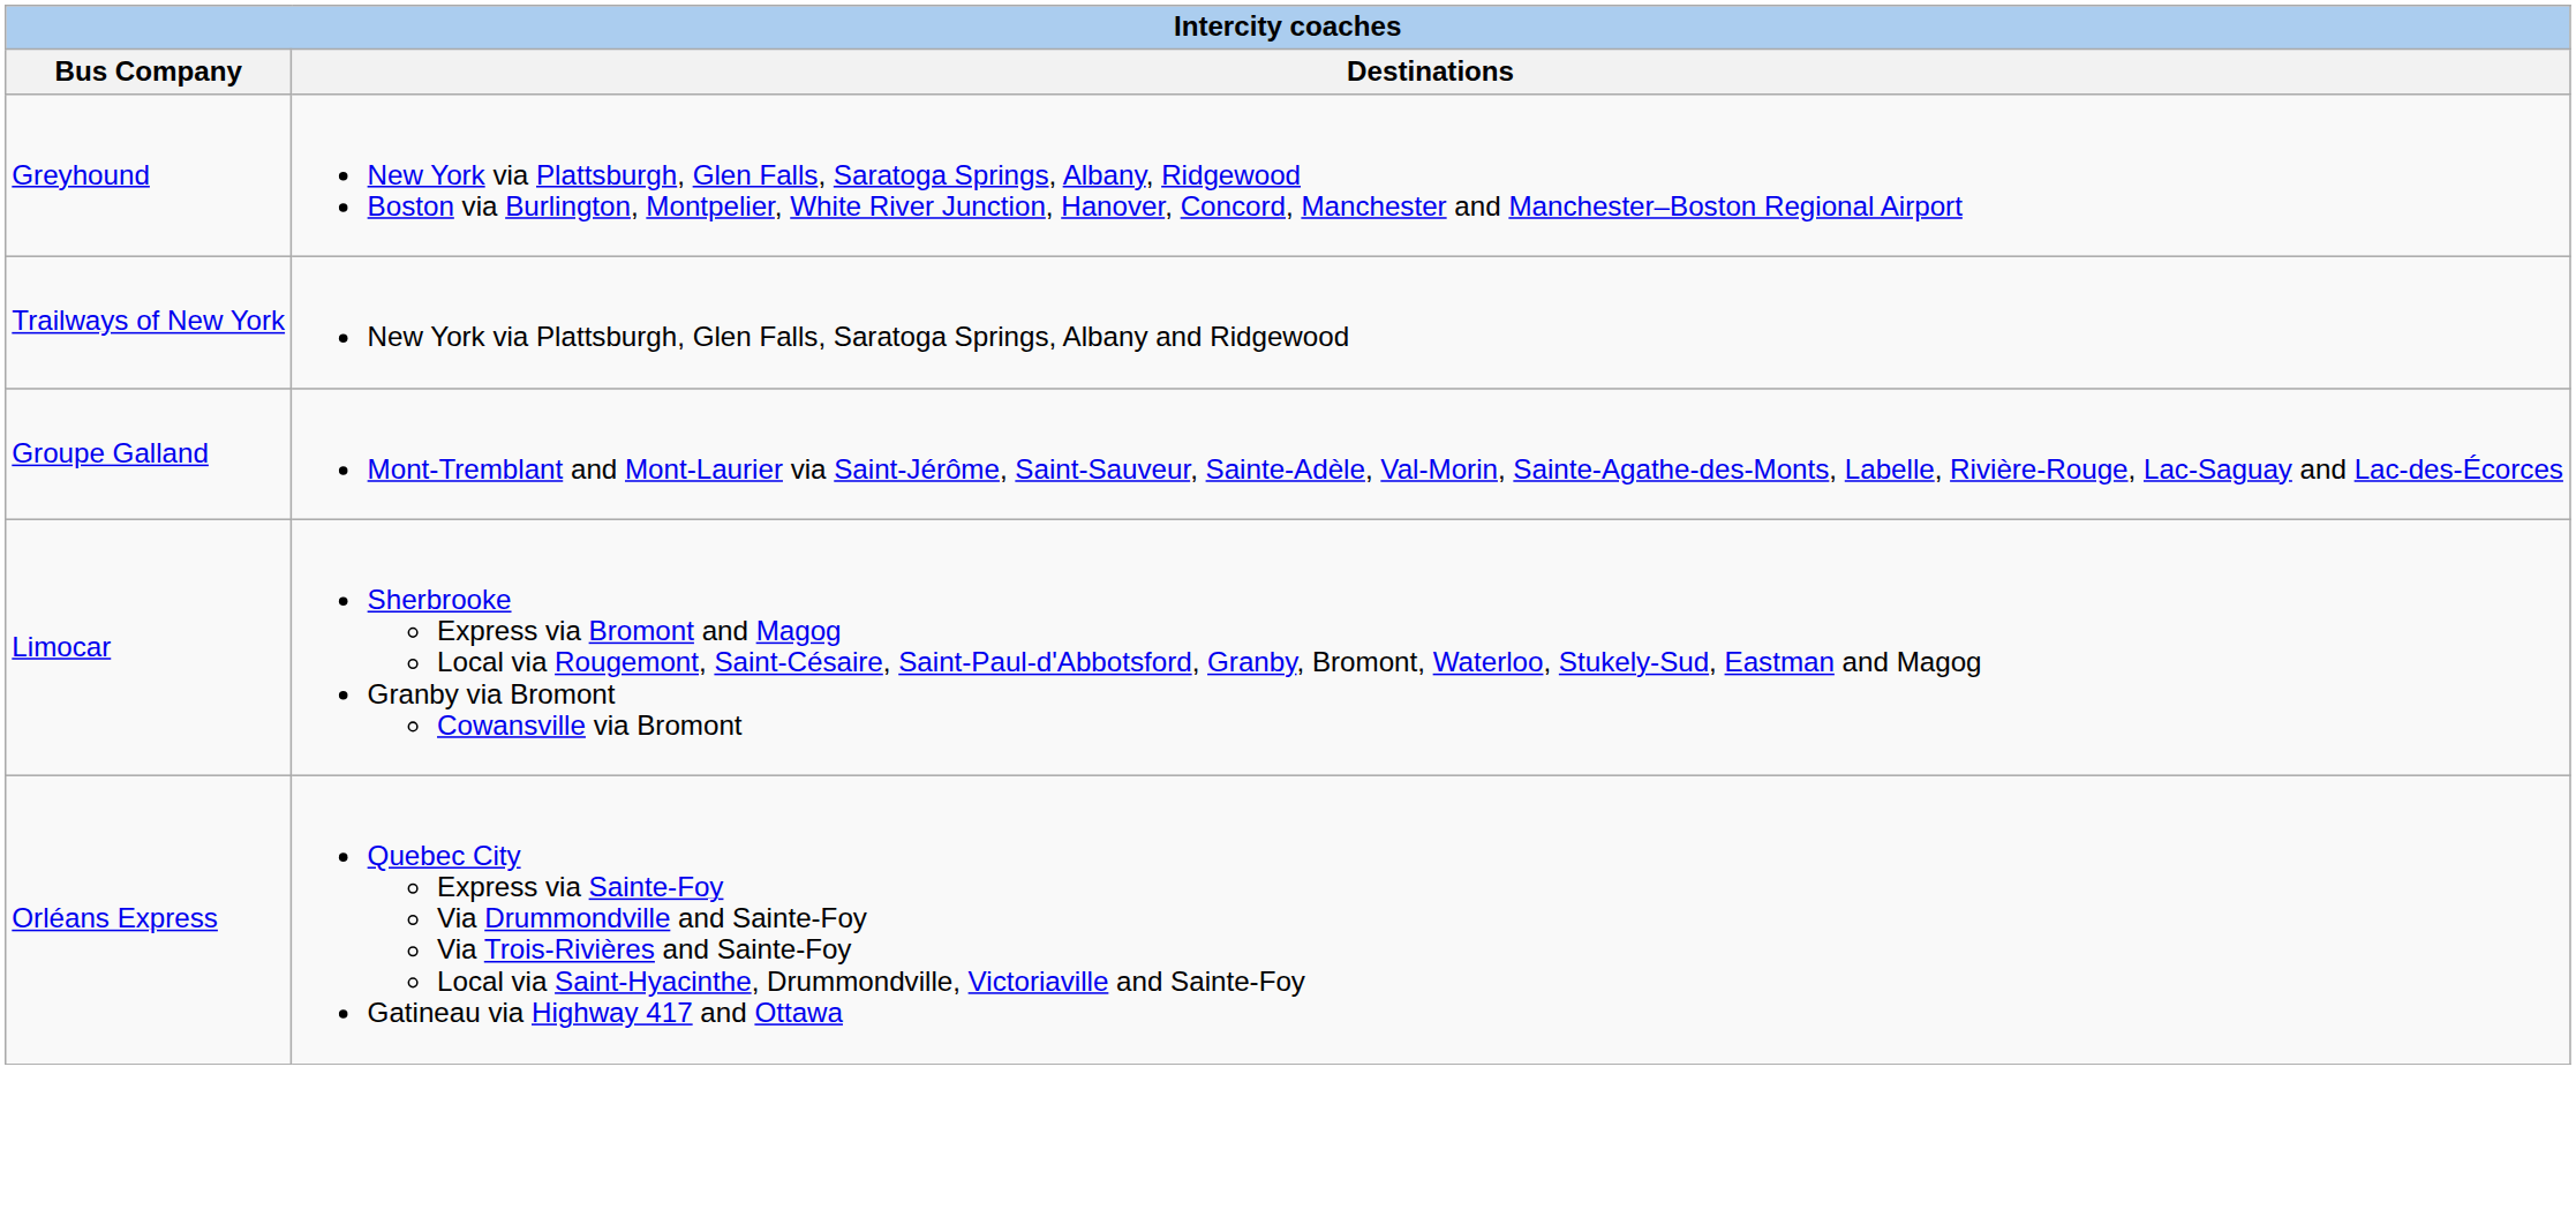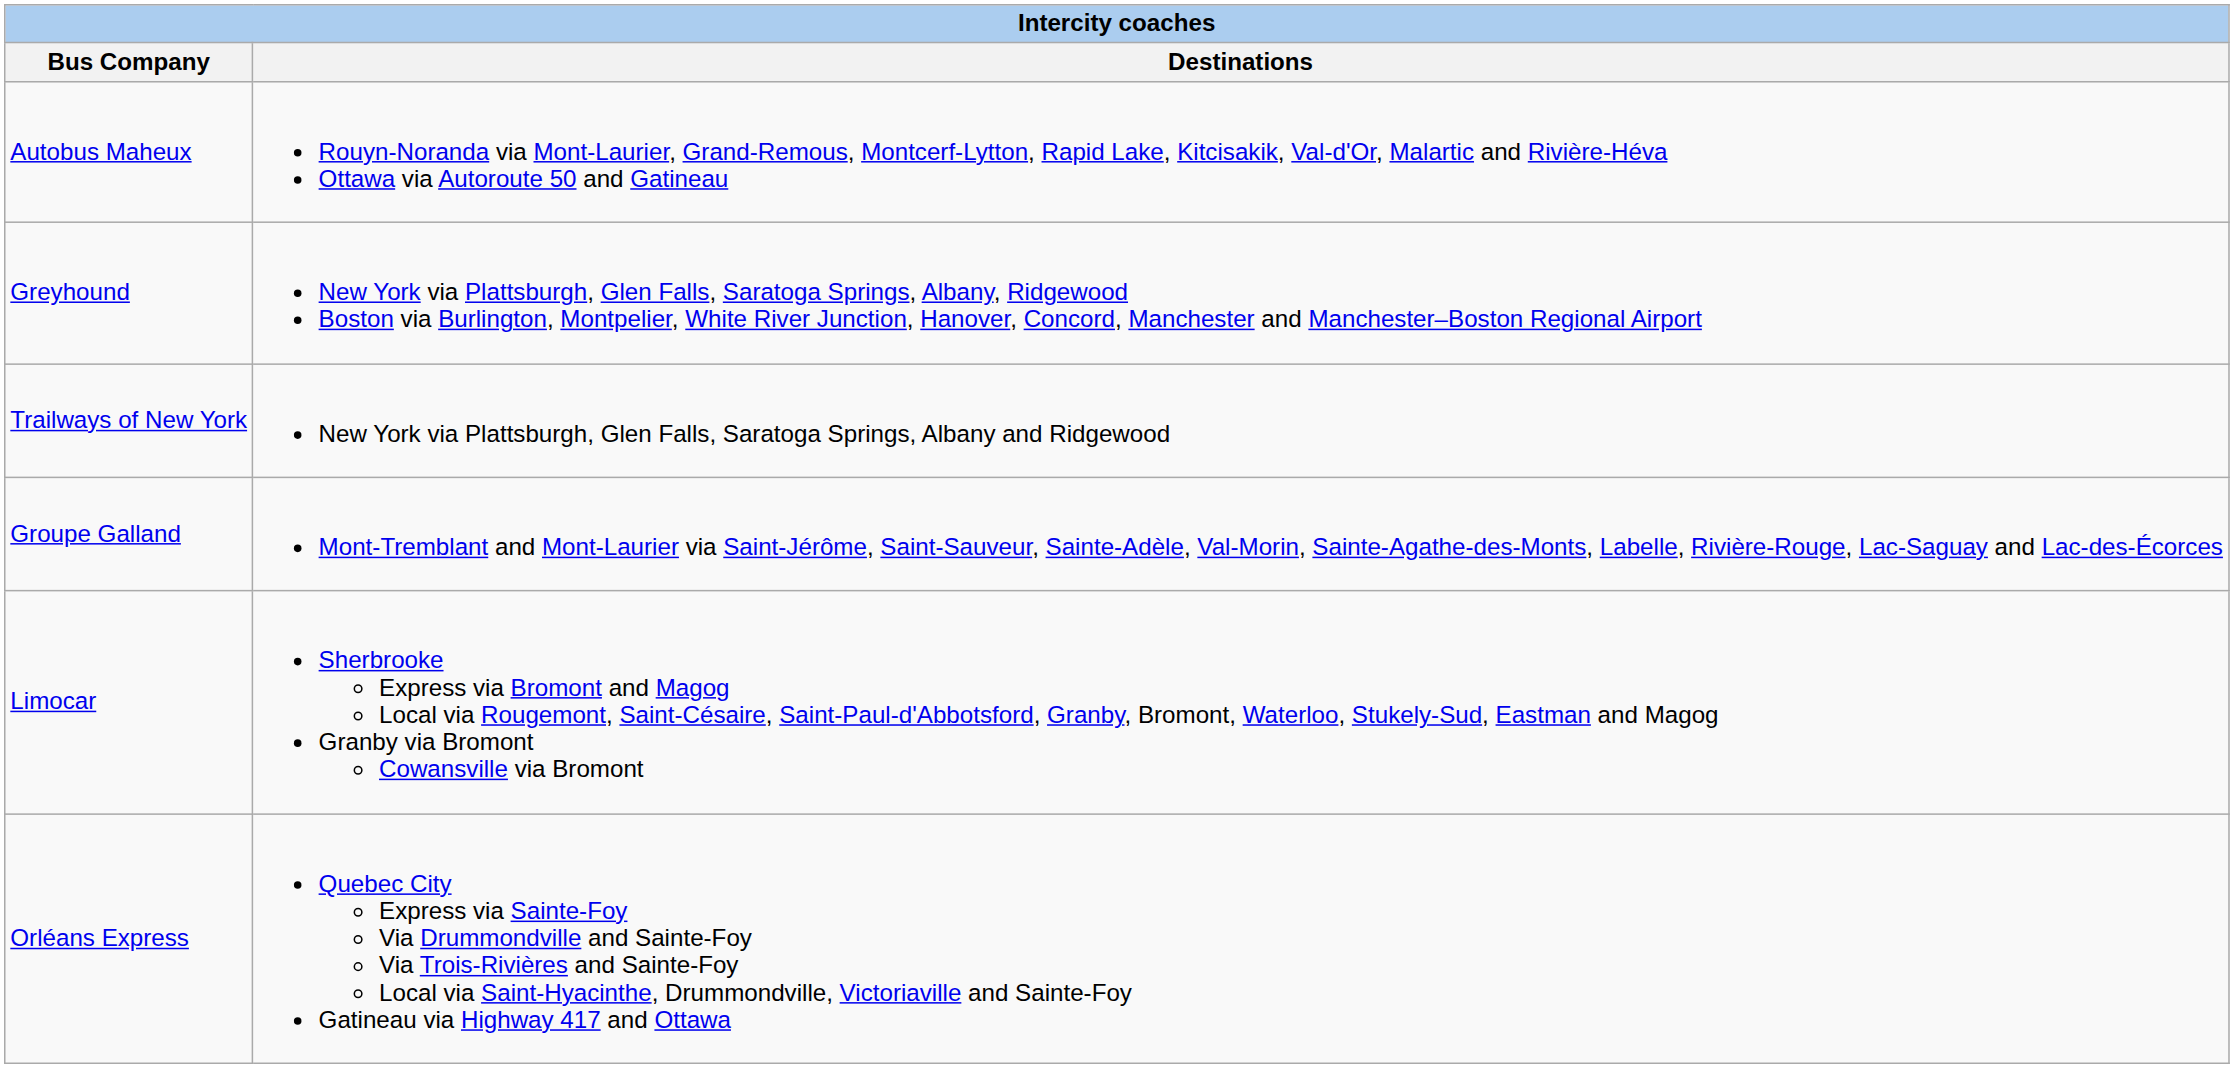+ row: Autobus Maheux | Rouyn-Noranda via Mont-Laurier, Grand-Remous, Montcerf-Lytton, Rapid Lake, Kitcisakik, Val-d'Or, Malartic and Rivière-Héva Ottawa via Autoroute 50 and Gatineau
